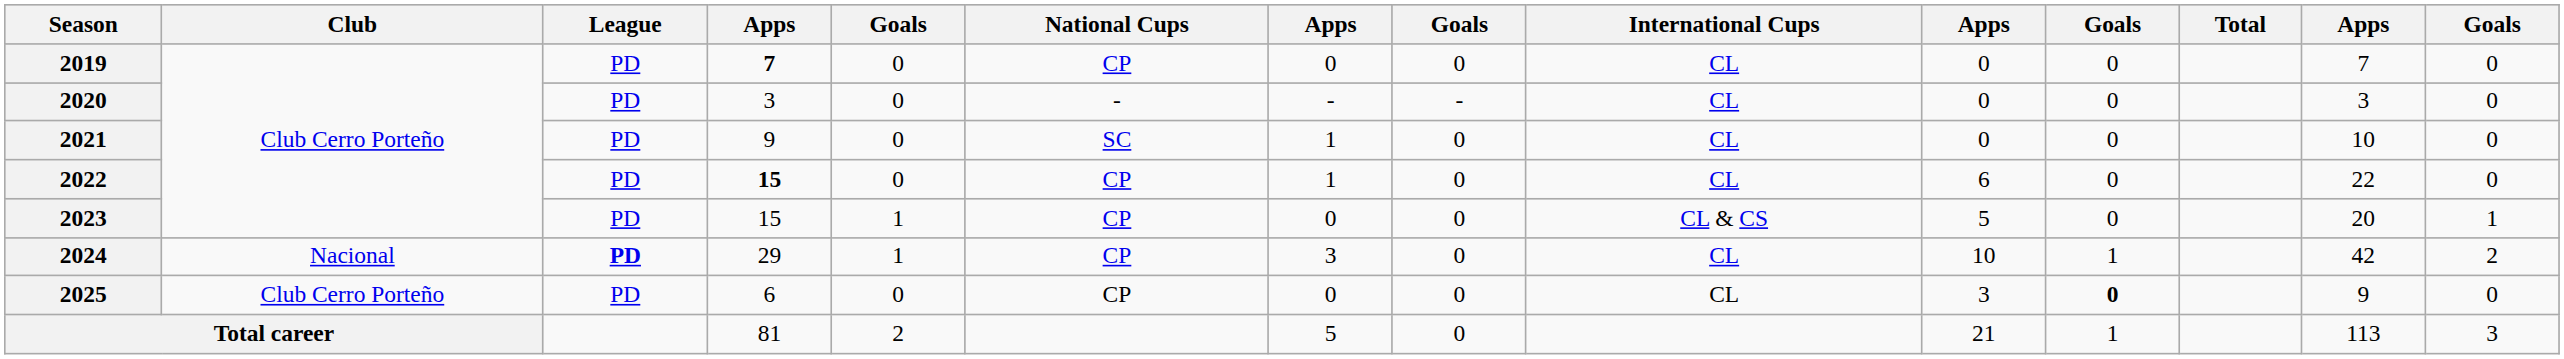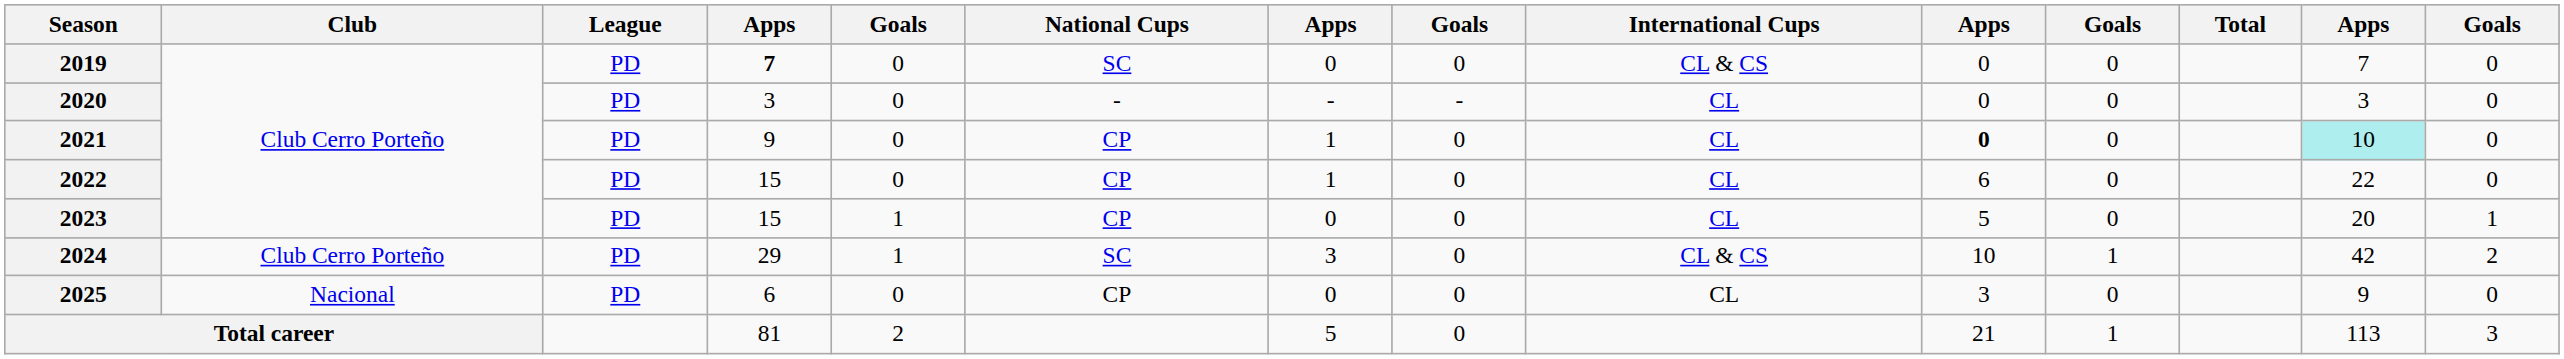2019 | National Cups: CP -> SC
2019 | International Cups: CL -> CL & CS
2021 | National Cups: SC -> CP
2021 | column 10: normal -> bold
2021 | column 13: no background -> paleturquoise background
2022 | column 4: bold -> normal
2023 | International Cups: CL & CS -> CL
2024 | Club: Nacional -> Club Cerro Porteño
2024 | League: bold -> normal
2024 | National Cups: CP -> SC
2024 | International Cups: CL -> CL & CS
2025 | Club: Club Cerro Porteño -> Nacional
2025 | column 11: bold -> normal
